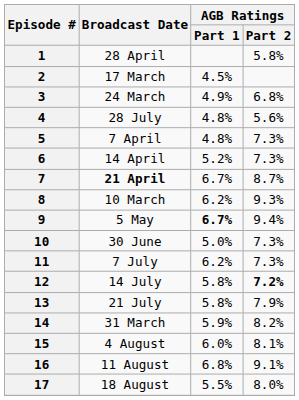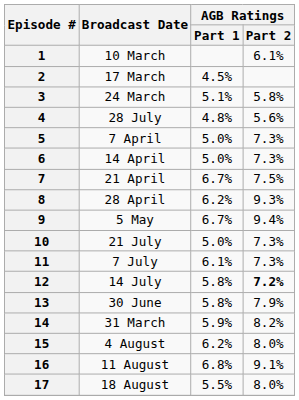1 | Broadcast Date: 28 April -> 10 March
1 | AGB Ratings / Part 2: 5.8% -> 6.1%
3 | AGB Ratings / Part 1: 4.9% -> 5.1%
3 | AGB Ratings / Part 2: 6.8% -> 5.8%
5 | AGB Ratings / Part 1: 4.8% -> 5.0%
6 | AGB Ratings / Part 1: 5.2% -> 5.0%
7 | Broadcast Date: bold -> normal
7 | AGB Ratings / Part 2: 8.7% -> 7.5%
8 | Broadcast Date: 10 March -> 28 April
9 | AGB Ratings / Part 1: bold -> normal
10 | Broadcast Date: 30 June -> 21 July
11 | AGB Ratings / Part 1: 6.2% -> 6.1%
13 | Broadcast Date: 21 July -> 30 June
15 | AGB Ratings / Part 1: 6.0% -> 6.2%
15 | AGB Ratings / Part 2: 8.1% -> 8.0%
